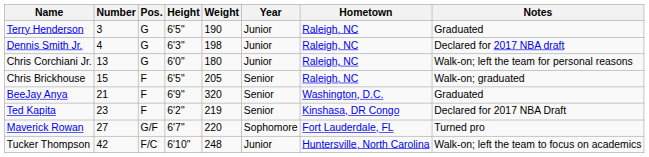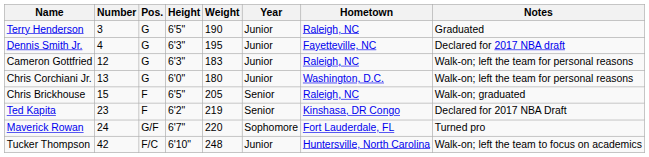Dennis Smith Jr. | Weight: 198 -> 195
Dennis Smith Jr. | Hometown: Raleigh, NC -> Fayetteville, NC
+ row: Cameron Gottfried | 12 | G | 6'3" | 183 | Junior | Raleigh, NC | Walk-on; left the team for personal reasons
Chris Corchiani Jr. | Hometown: Raleigh, NC -> Washington, D.C.
- row: BeeJay Anya | 21 | F | 6'9" | 320 | Senior | Washington, D.C. | Graduated
Maverick Rowan | Number: 27 -> 24
